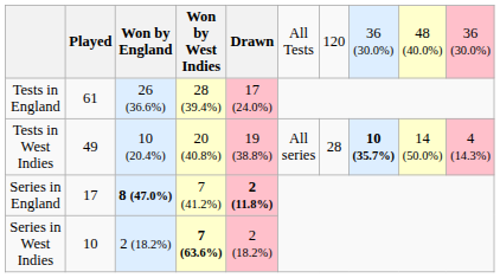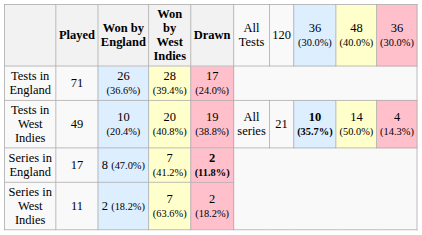Tests in England | column 2: 61 -> 71
Tests in West Indies | column 7: 28 -> 21
Series in England | column 3: bold -> normal
Series in West Indies | column 2: 10 -> 11
Series in West Indies | column 4: bold -> normal
